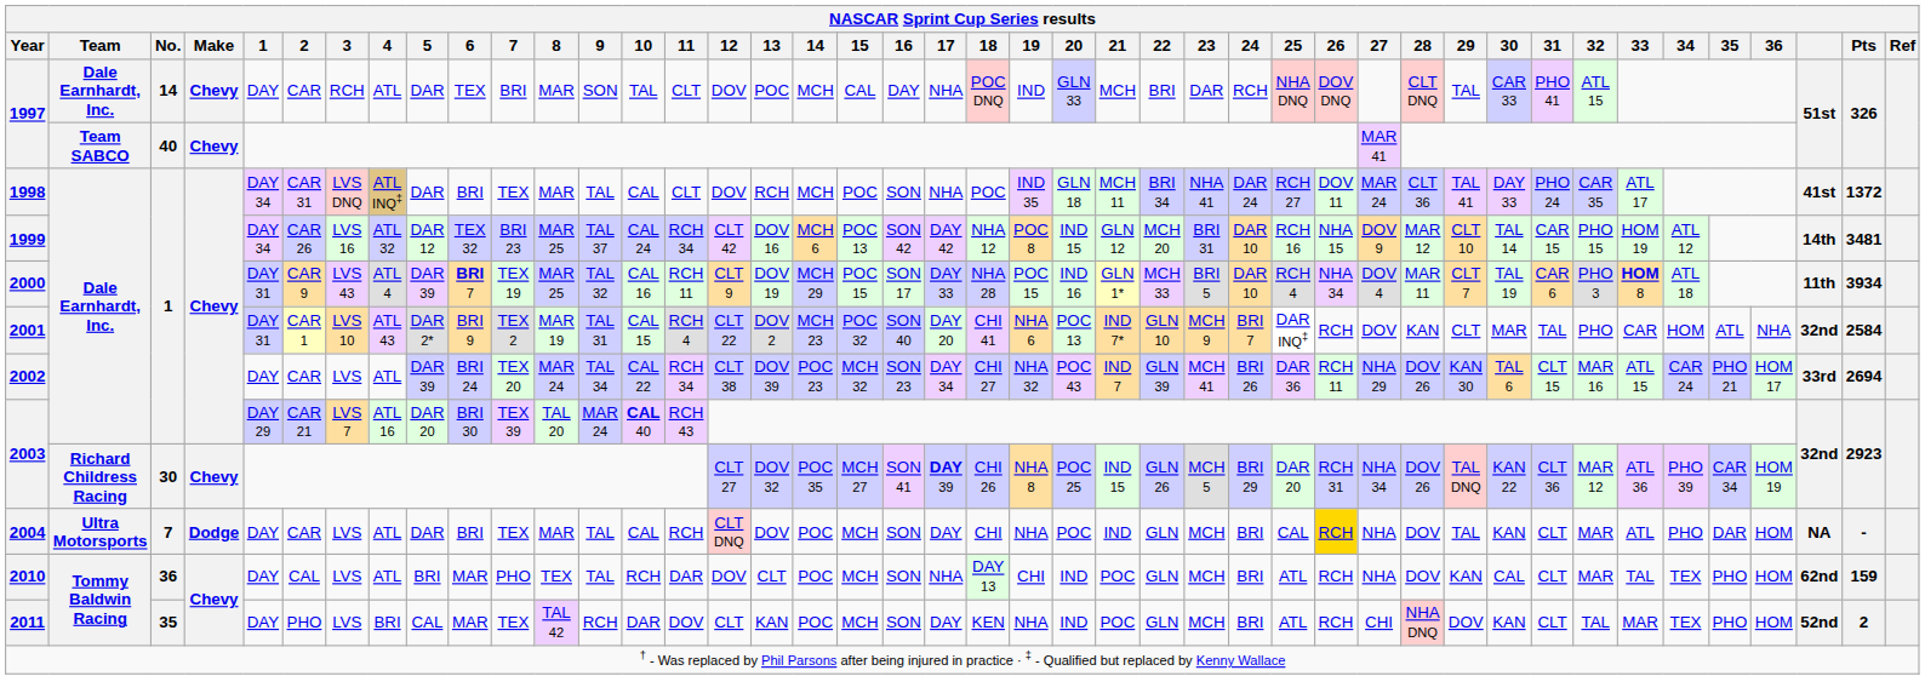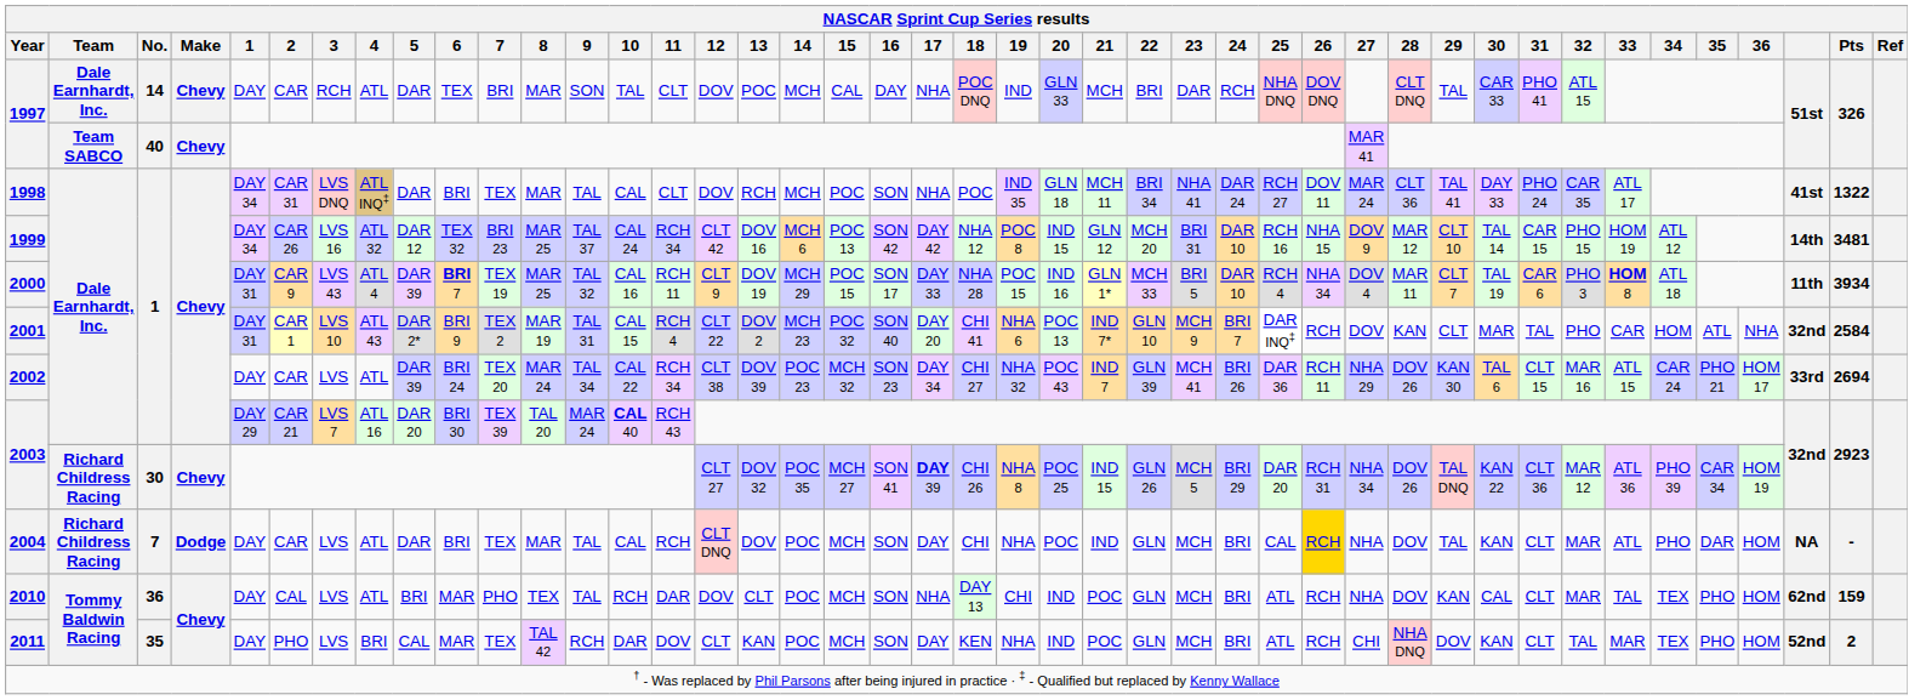1998 | Pts: 1372 -> 1322
2004 | Team: Ultra Motorsports -> Richard Childress Racing
